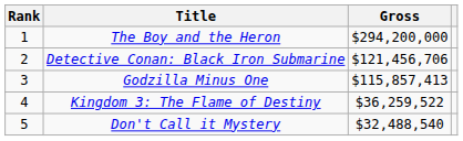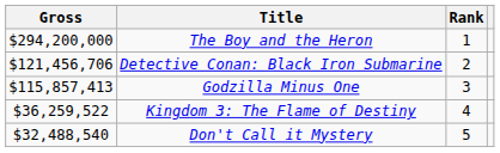columns swapped: Rank <-> Gross
